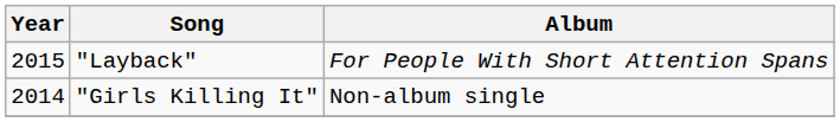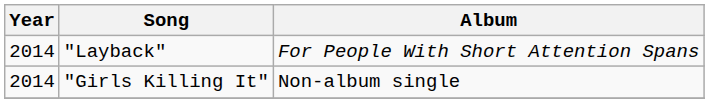"Layback" | Year: 2015 -> 2014
